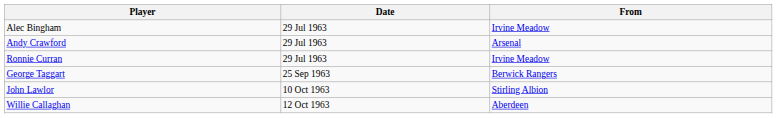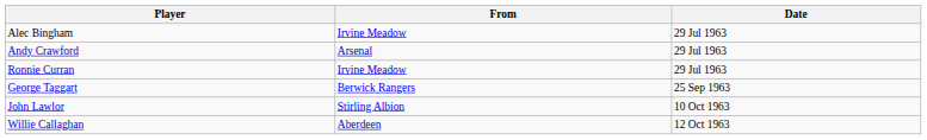columns swapped: From <-> Date
